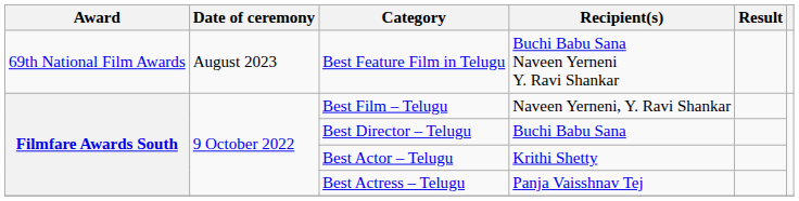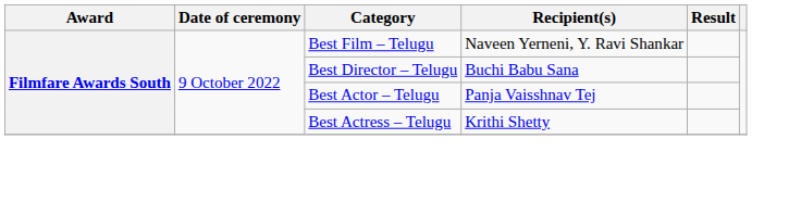- row: 69th National Film Awards | August 2023 | Best Feature Film in Telugu | Buchi Babu Sana Naveen Yerneni Y. Ravi Shankar
Best Actor – Telugu | Recipient(s): Krithi Shetty -> Panja Vaisshnav Tej
Best Actress – Telugu | Recipient(s): Panja Vaisshnav Tej -> Krithi Shetty
